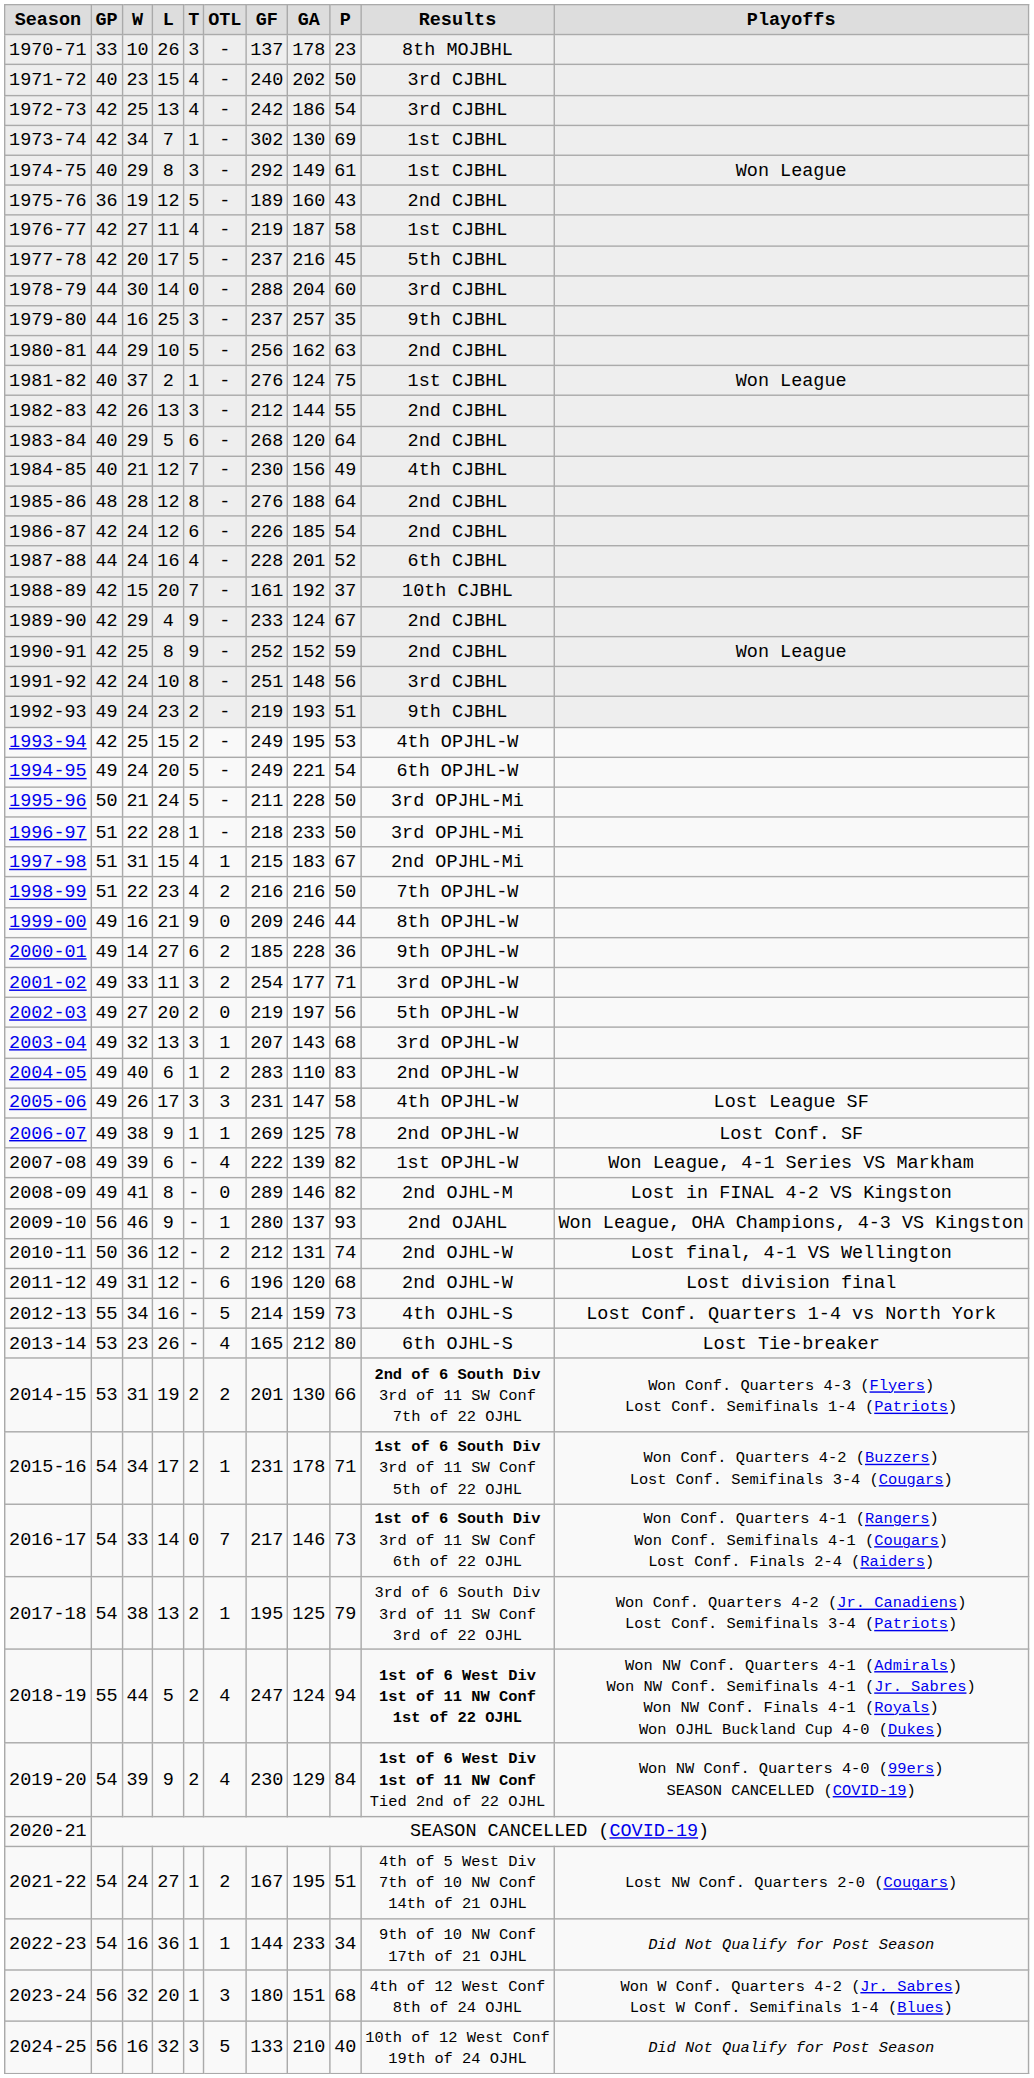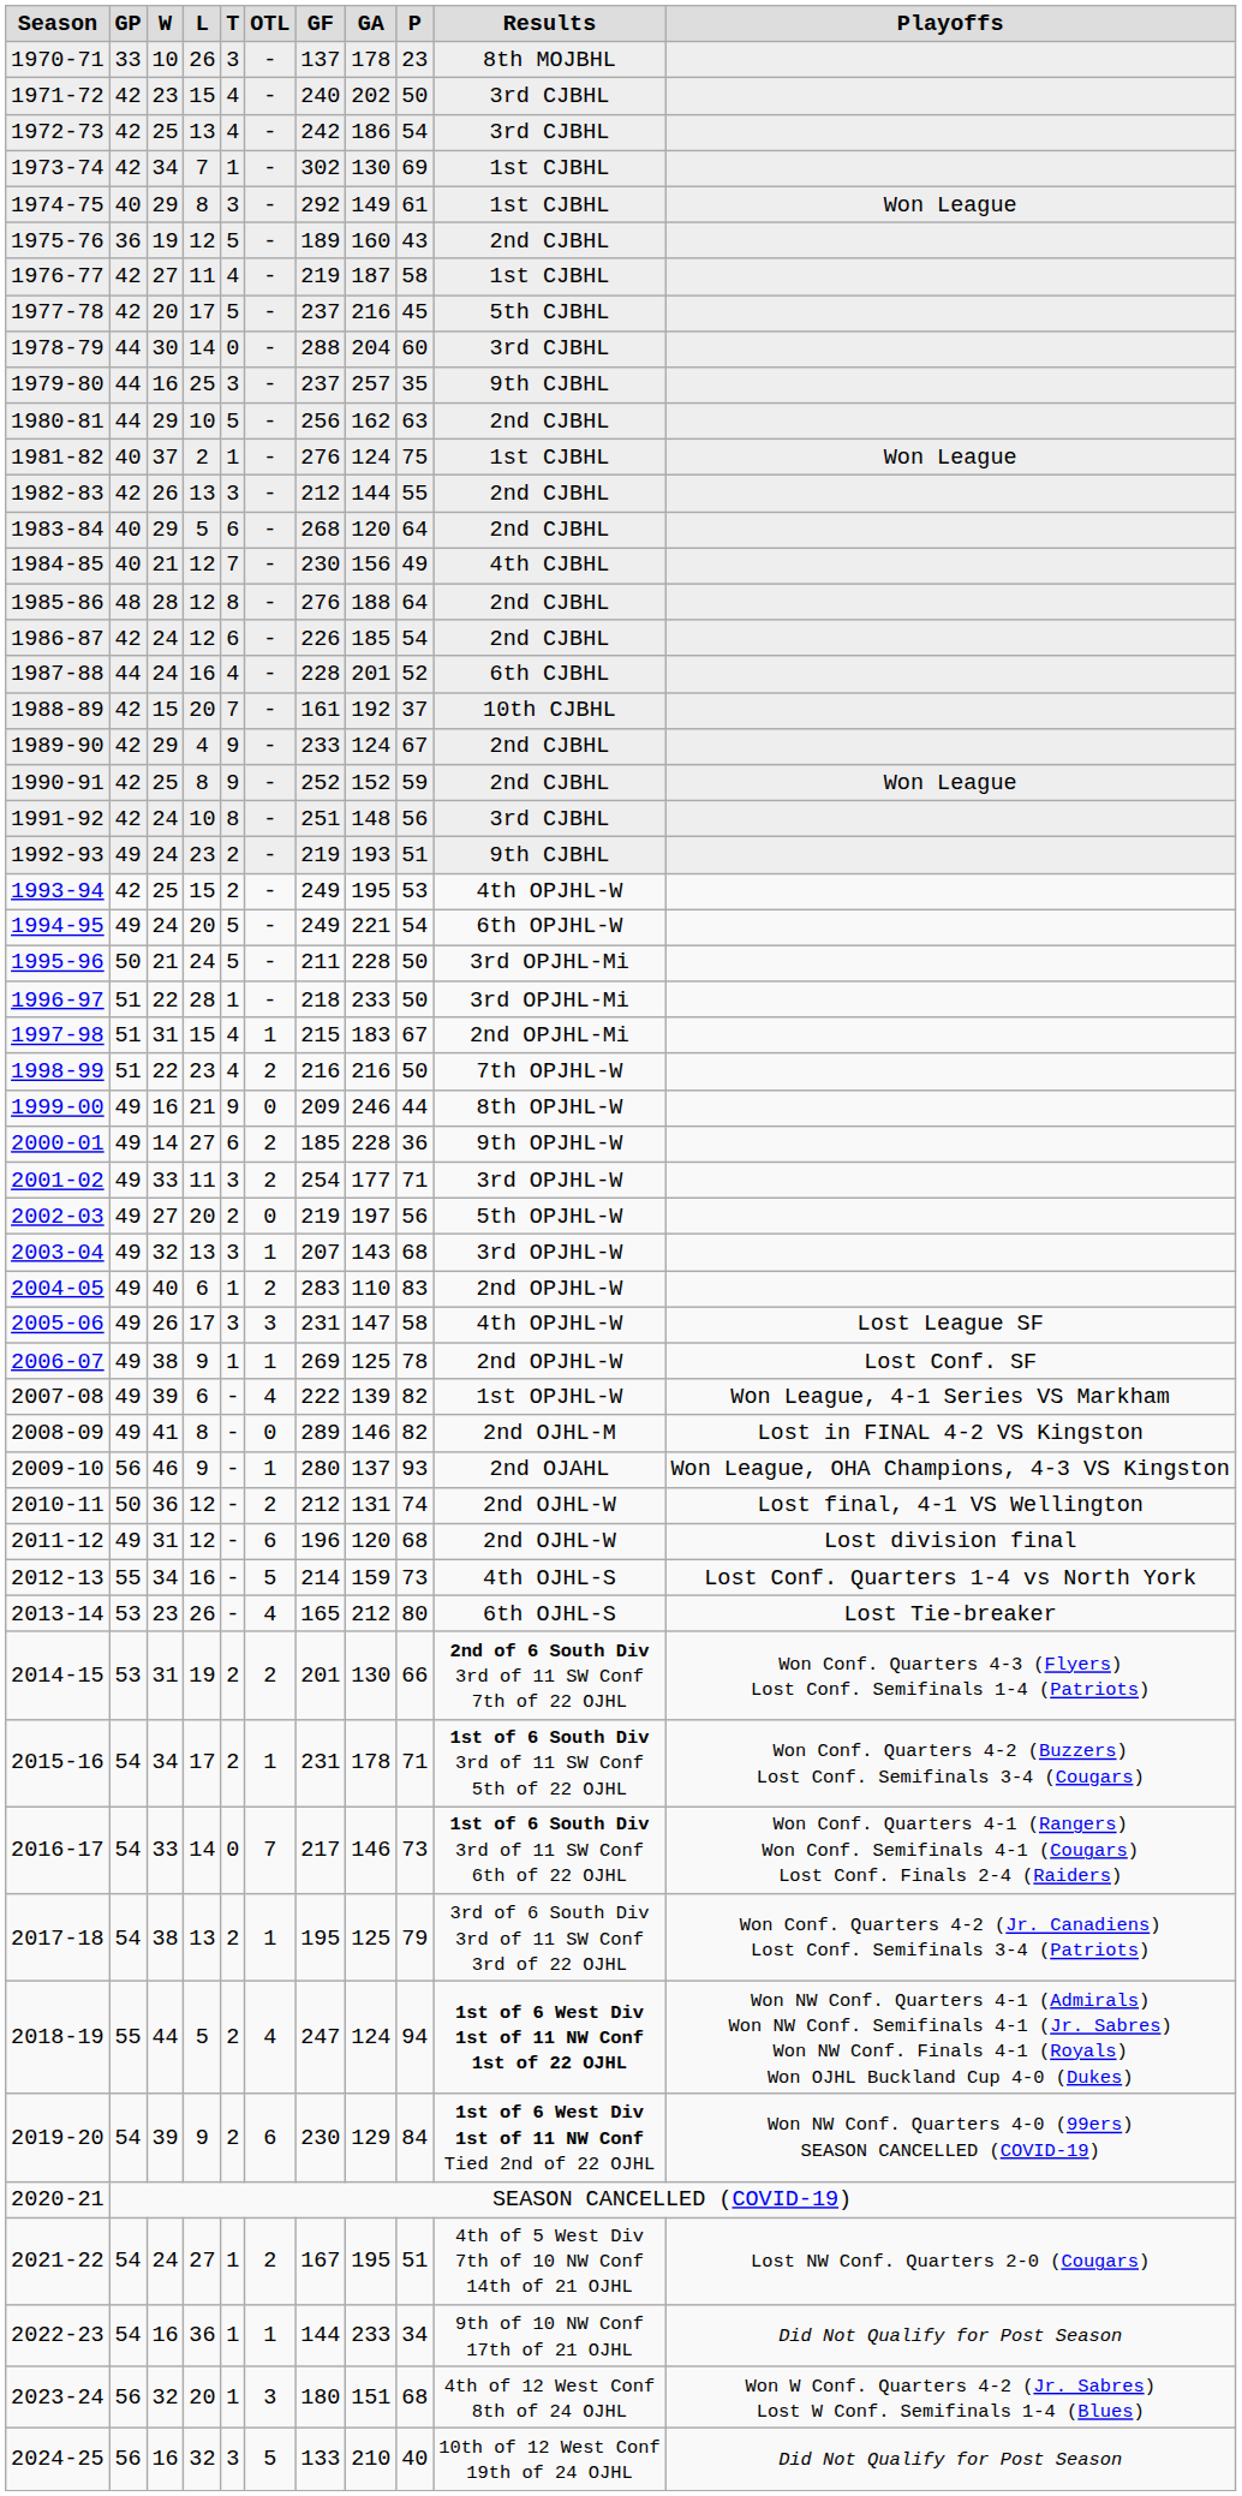1971-72 | GP: 40 -> 42
2019-20 | OTL: 4 -> 6
